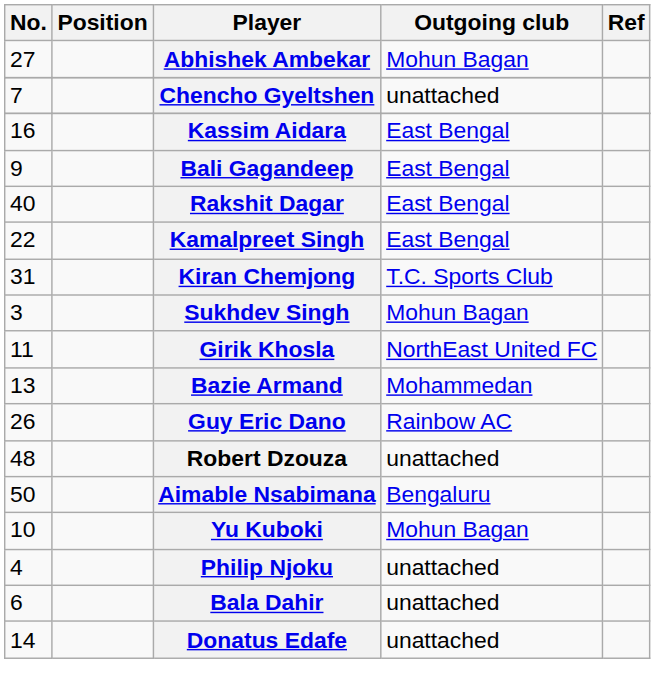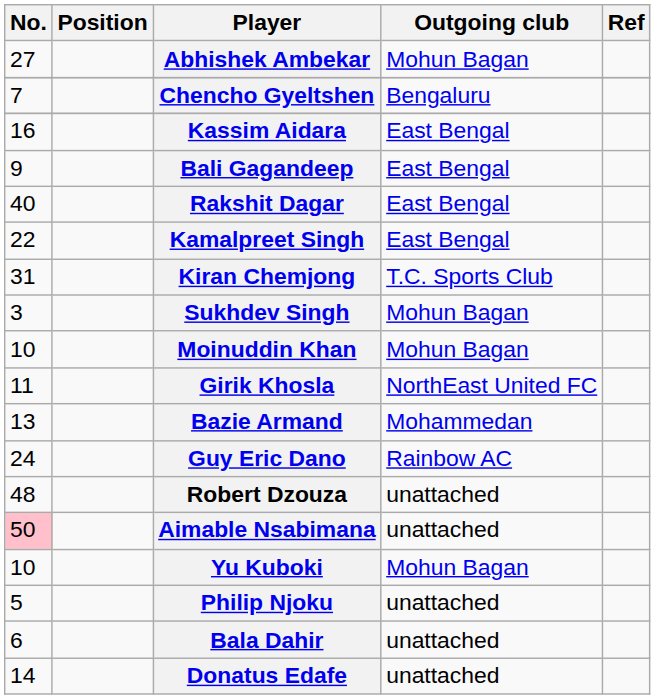Chencho Gyeltshen | Outgoing club: unattached -> Bengaluru
+ row: 10 | Moinuddin Khan | Mohun Bagan
Guy Eric Dano | No.: 26 -> 24
Aimable Nsabimana | No.: no background -> pink background
Aimable Nsabimana | Outgoing club: Bengaluru -> unattached
Philip Njoku | No.: 4 -> 5
